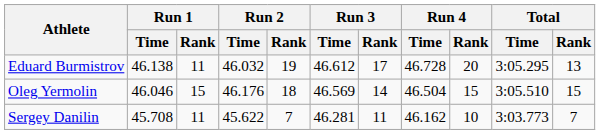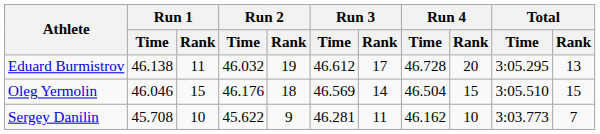Sergey Danilin | Run 1 / Rank: 11 -> 10
Sergey Danilin | Run 2 / Rank: 7 -> 9
